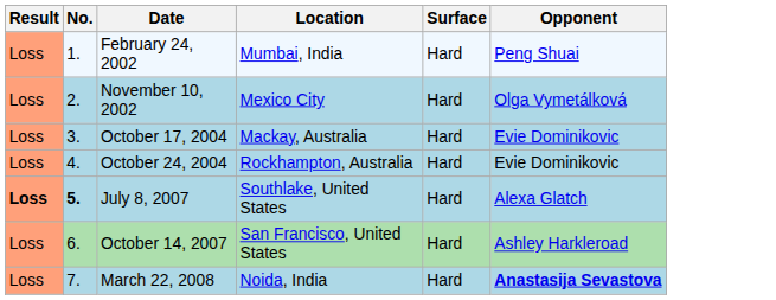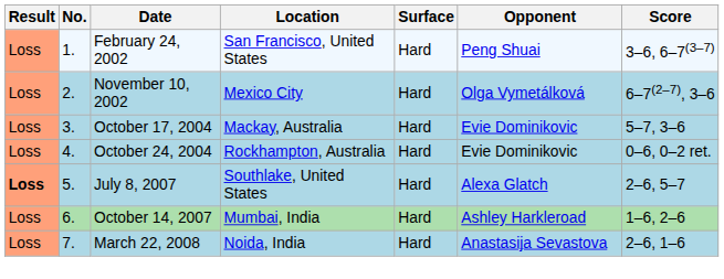+ column: Score | 3–6, 6–7(3–7) | 6–7(2–7), 3–6 | 5–7, 3–6 | 0–6, 0–2 ret. | 2–6, 5–7 | 1–6, 2–6 | 2–6, 1–6
February 24, 2002 | Location: Mumbai, India -> San Francisco, United States
July 8, 2007 | No.: bold -> normal
October 14, 2007 | Location: San Francisco, United States -> Mumbai, India
March 22, 2008 | Opponent: bold -> normal
